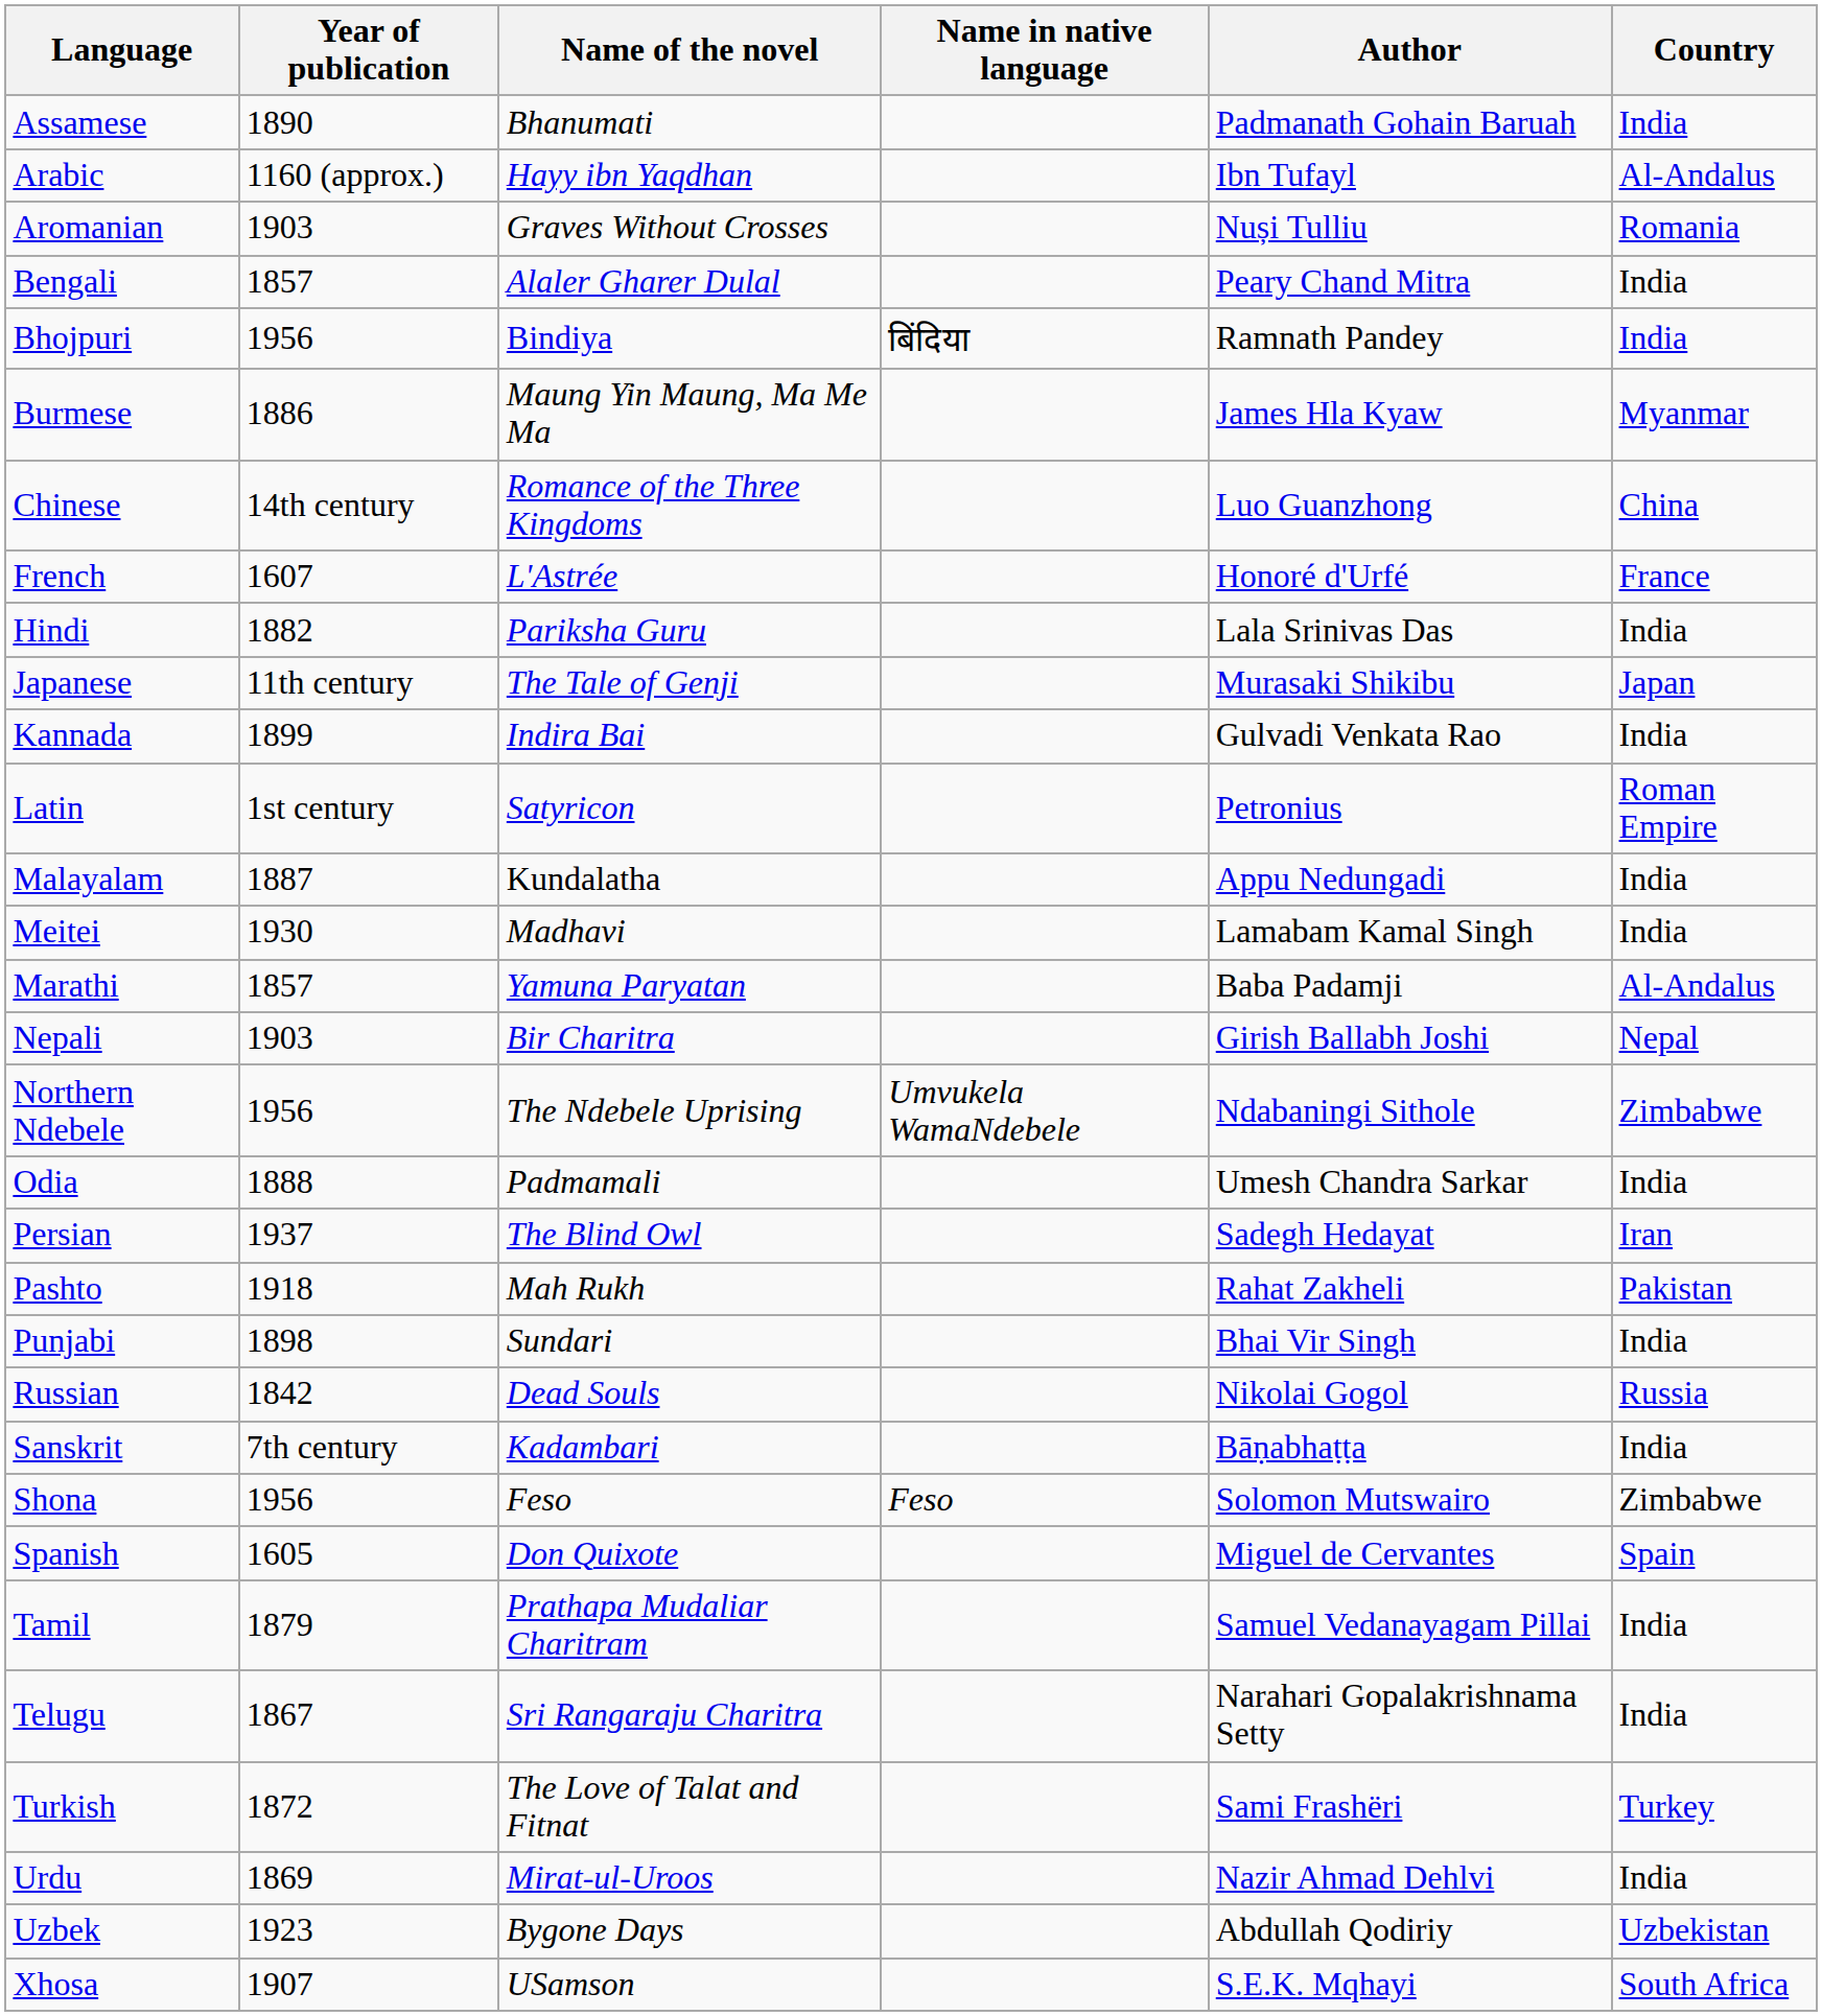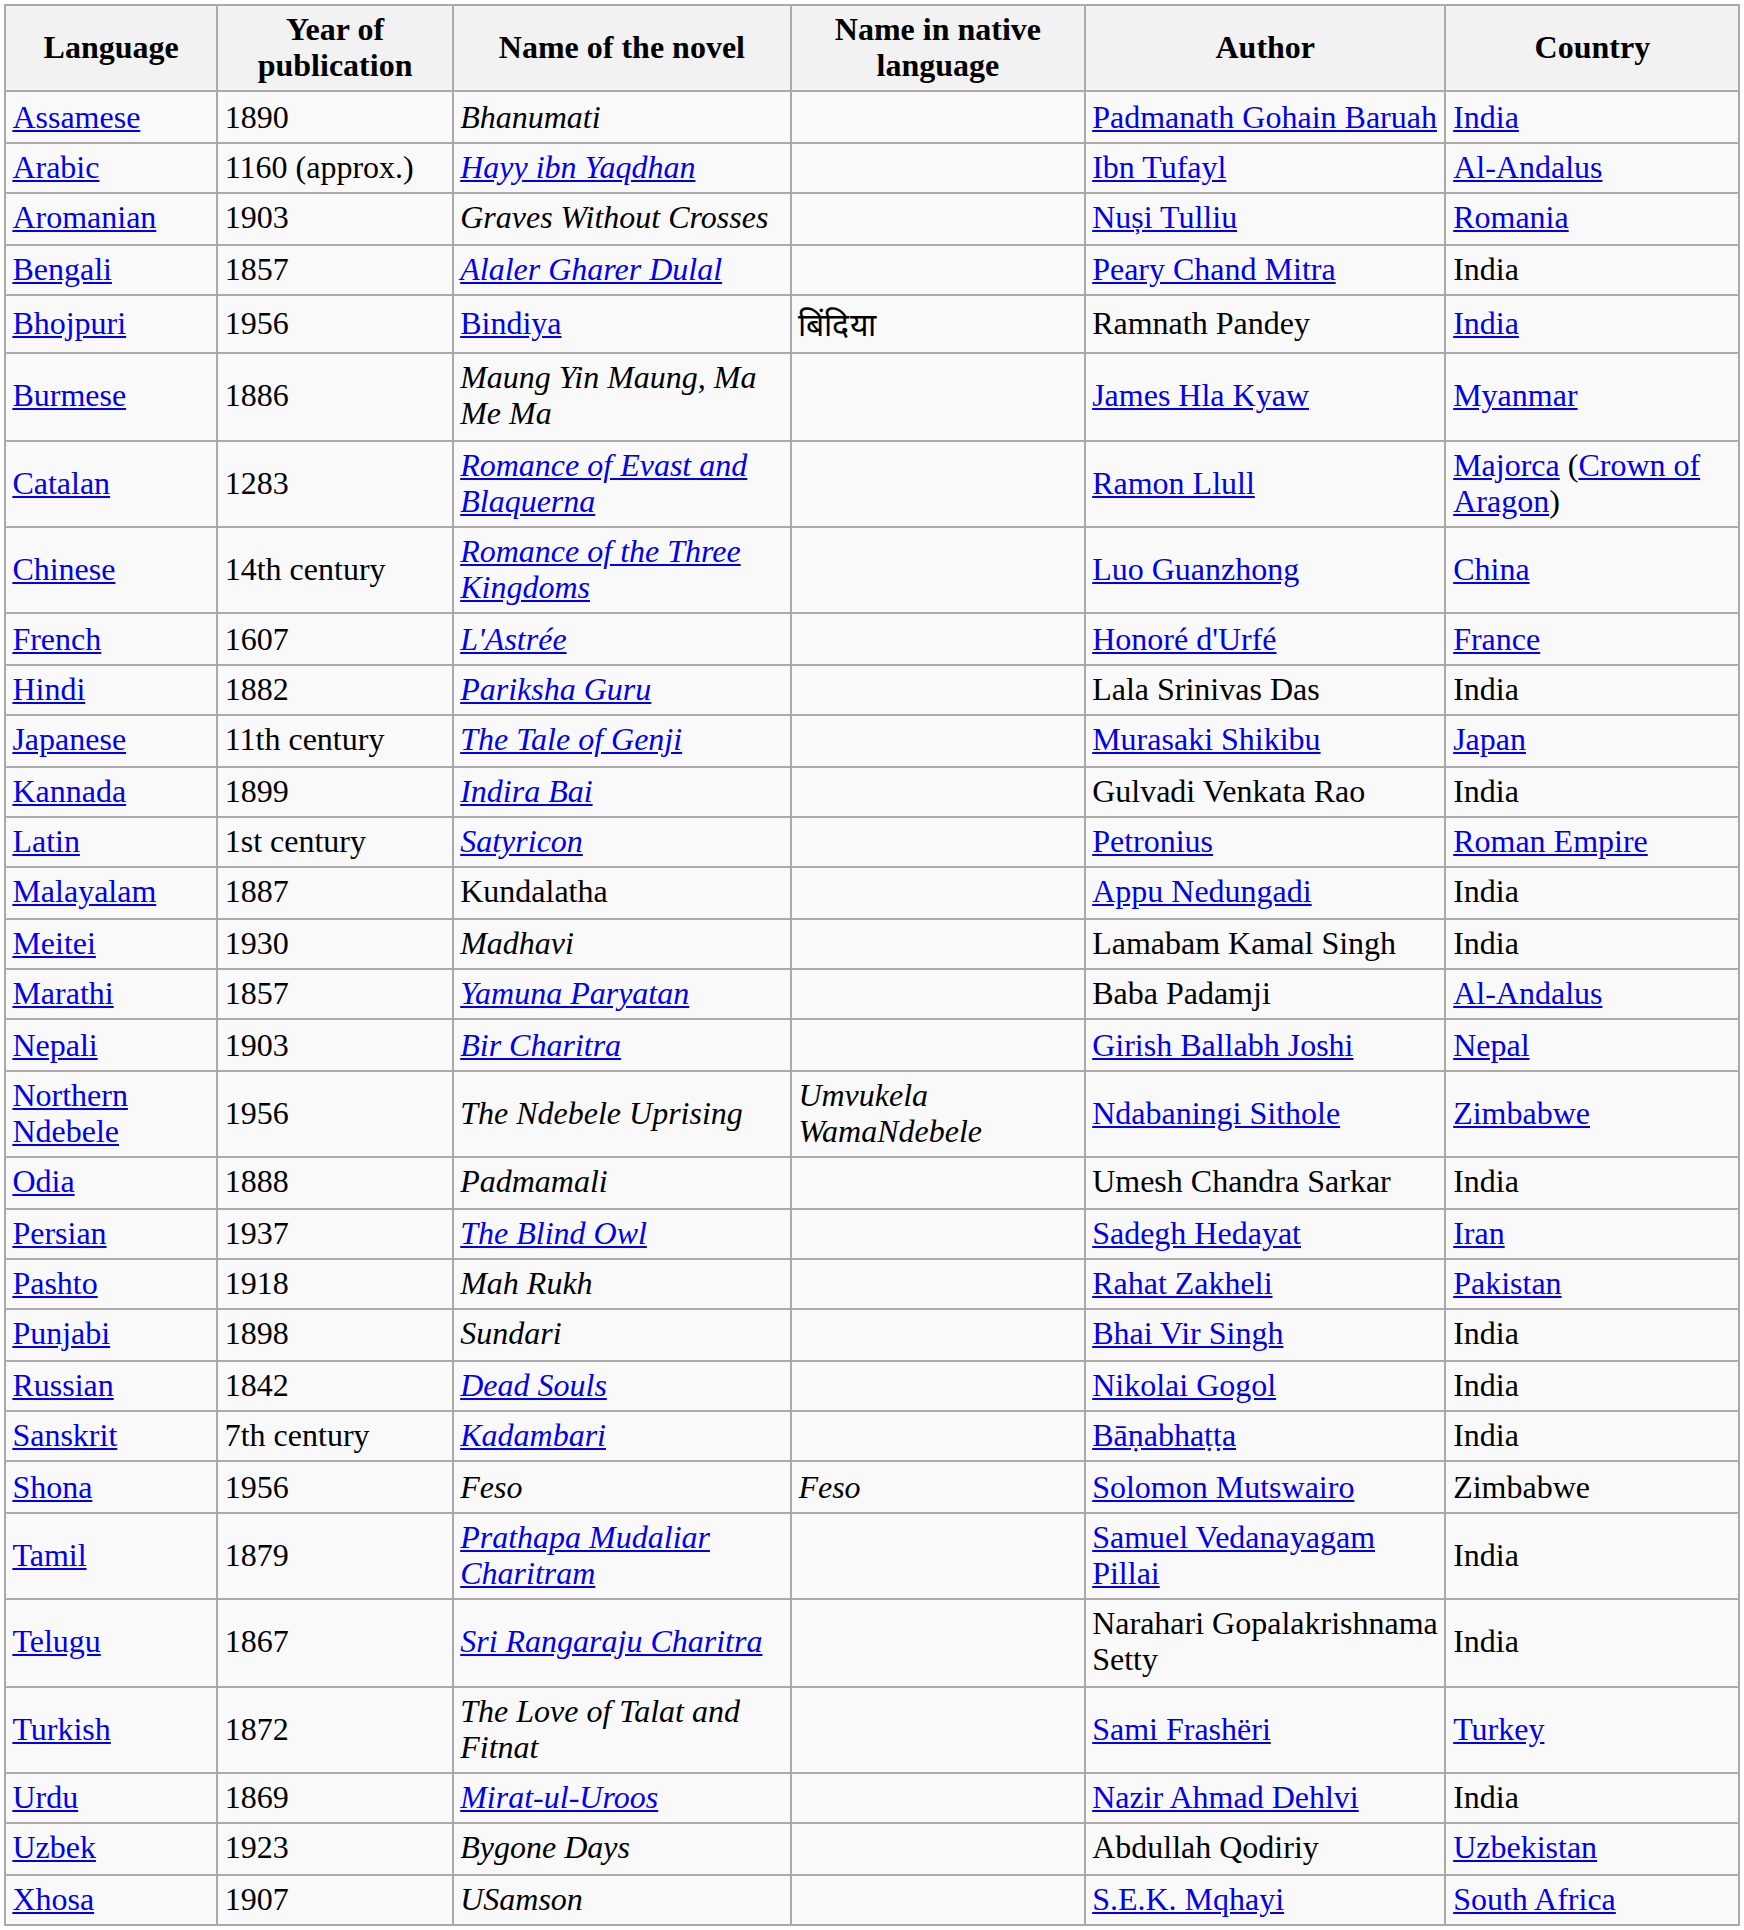+ row: Catalan | 1283 | Romance of Evast and Blaquerna | Ramon Llull | Majorca (Crown of Aragon)
Russian | Country: Russia -> India
- row: Spanish | 1605 | Don Quixote | Miguel de Cervantes | Spain
